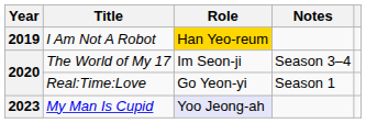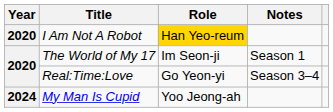I Am Not A Robot | Year: 2019 -> 2020
The World of My 17 | Notes: Season 3–4 -> Season 1
Real:Time:Love | Notes: Season 1 -> Season 3–4
My Man Is Cupid | Year: 2023 -> 2024
My Man Is Cupid | Role: lavender background -> no background
